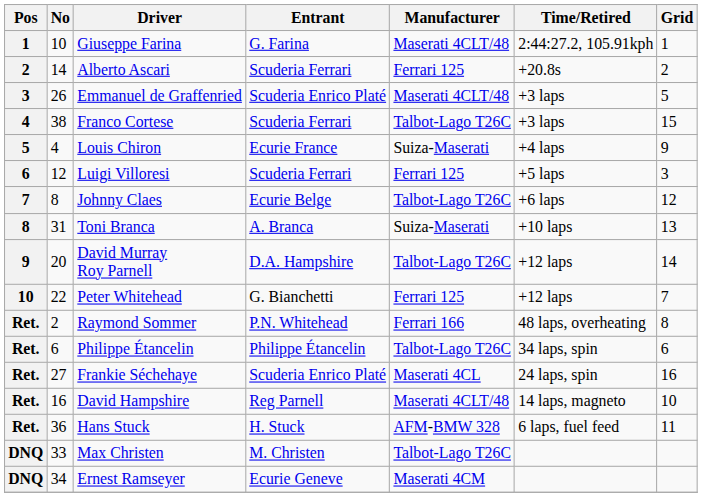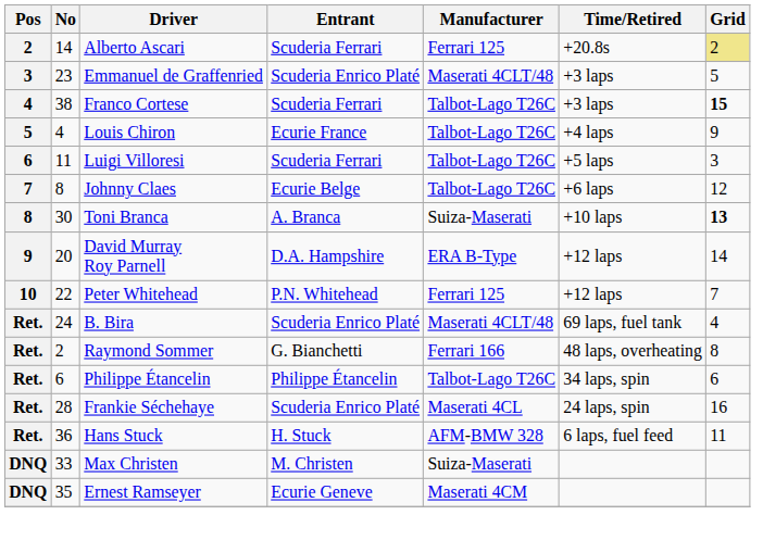- row: 1 | 10 | Giuseppe Farina | G. Farina | Maserati 4CLT/48 | 2:44:27.2, 105.91kph | 1
Alberto Ascari | Grid: no background -> khaki background
Emmanuel de Graffenried | No: 26 -> 23
Franco Cortese | Grid: normal -> bold
Louis Chiron | Manufacturer: Suiza-Maserati -> Talbot-Lago T26C
Luigi Villoresi | No: 12 -> 11
Luigi Villoresi | Manufacturer: Ferrari 125 -> Talbot-Lago T26C
Toni Branca | No: 31 -> 30
Toni Branca | Grid: normal -> bold
David Murray Roy Parnell | Manufacturer: Talbot-Lago T26C -> ERA B-Type
Peter Whitehead | Entrant: G. Bianchetti -> P.N. Whitehead
+ row: Ret. | 24 | B. Bira | Scuderia Enrico Platé | Maserati 4CLT/48 | 69 laps, fuel tank | 4
Raymond Sommer | Entrant: P.N. Whitehead -> G. Bianchetti
Frankie Séchehaye | No: 27 -> 28
- row: Ret. | 16 | David Hampshire | Reg Parnell | Maserati 4CLT/48 | 14 laps, magneto | 10
Max Christen | Manufacturer: Talbot-Lago T26C -> Suiza-Maserati
Ernest Ramseyer | No: 34 -> 35
